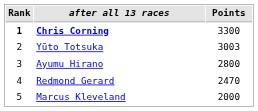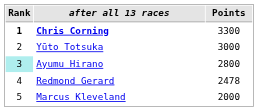Yūto Totsuka | Points: 3003 -> 3000
Ayumu Hirano | Rank: no background -> paleturquoise background
Redmond Gerard | Points: 2470 -> 2478
